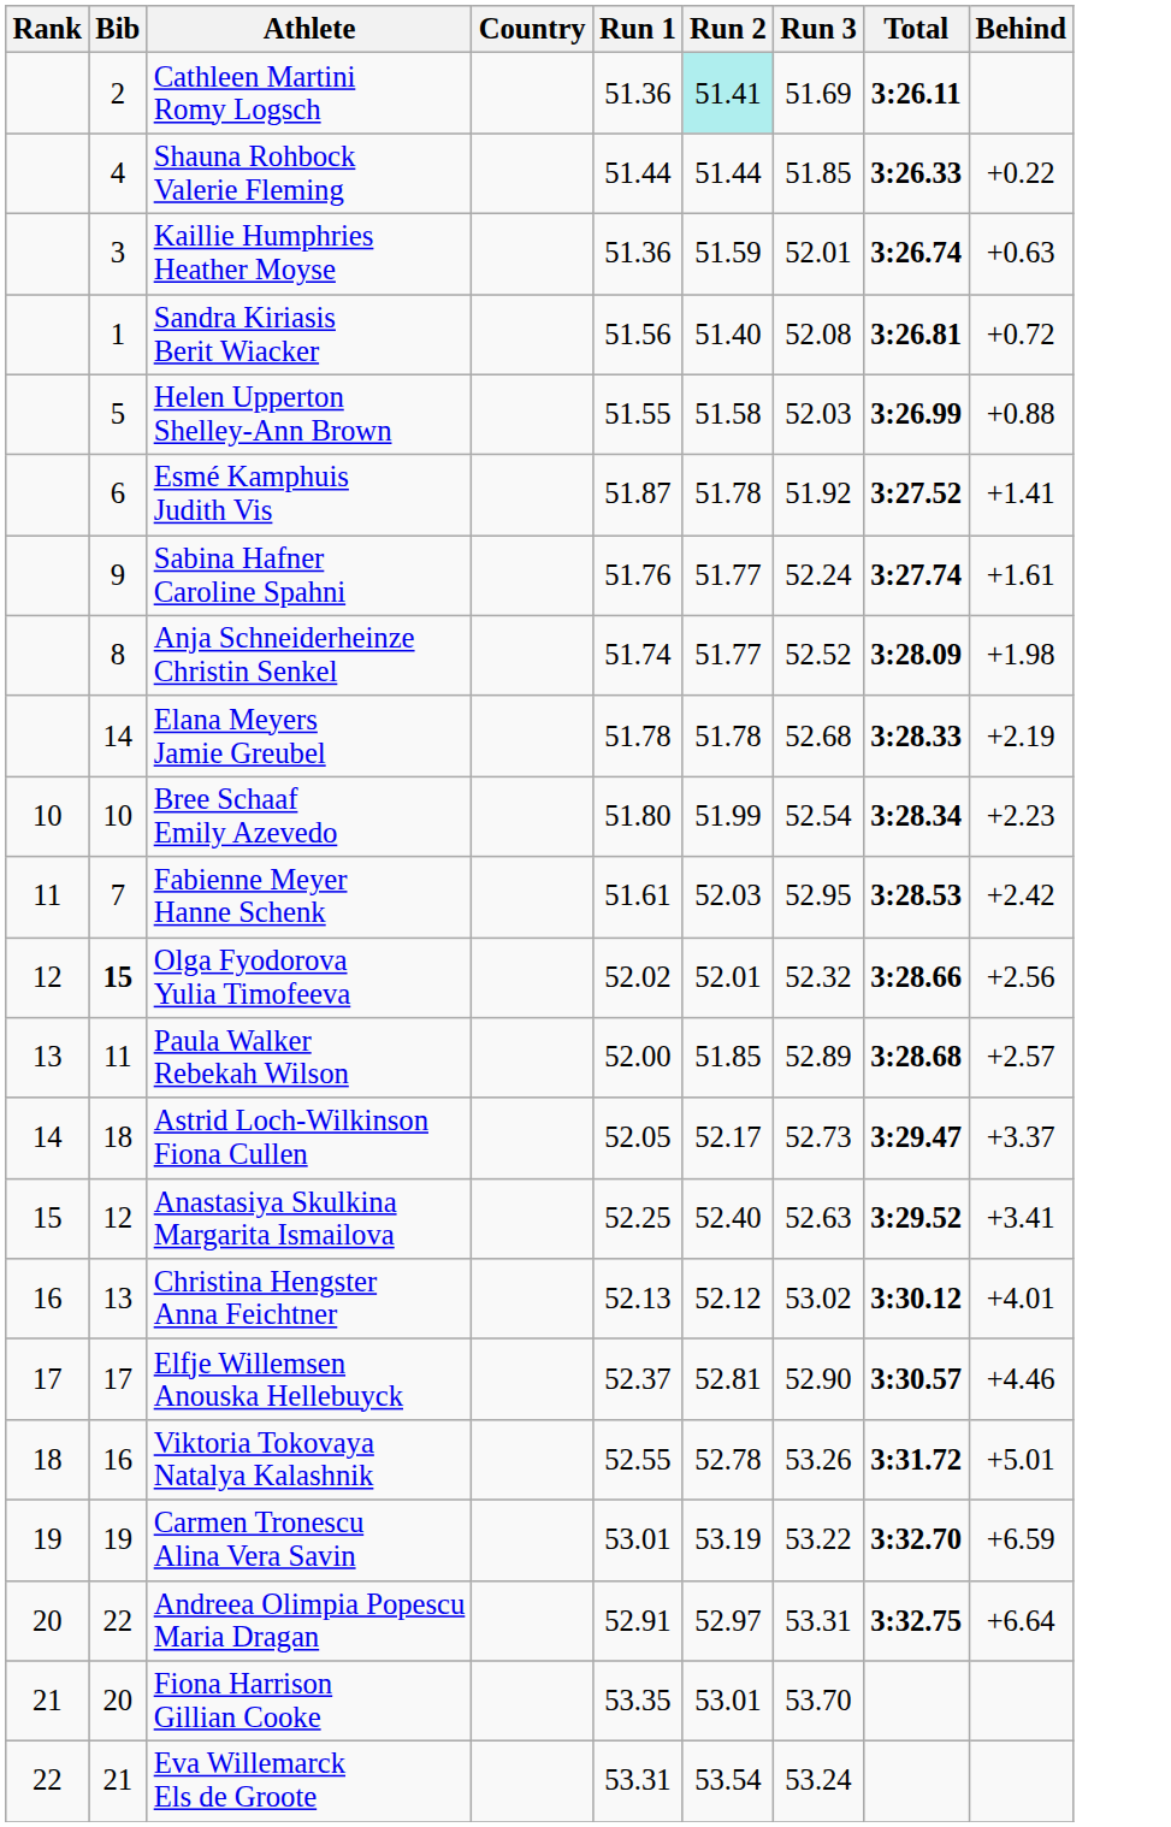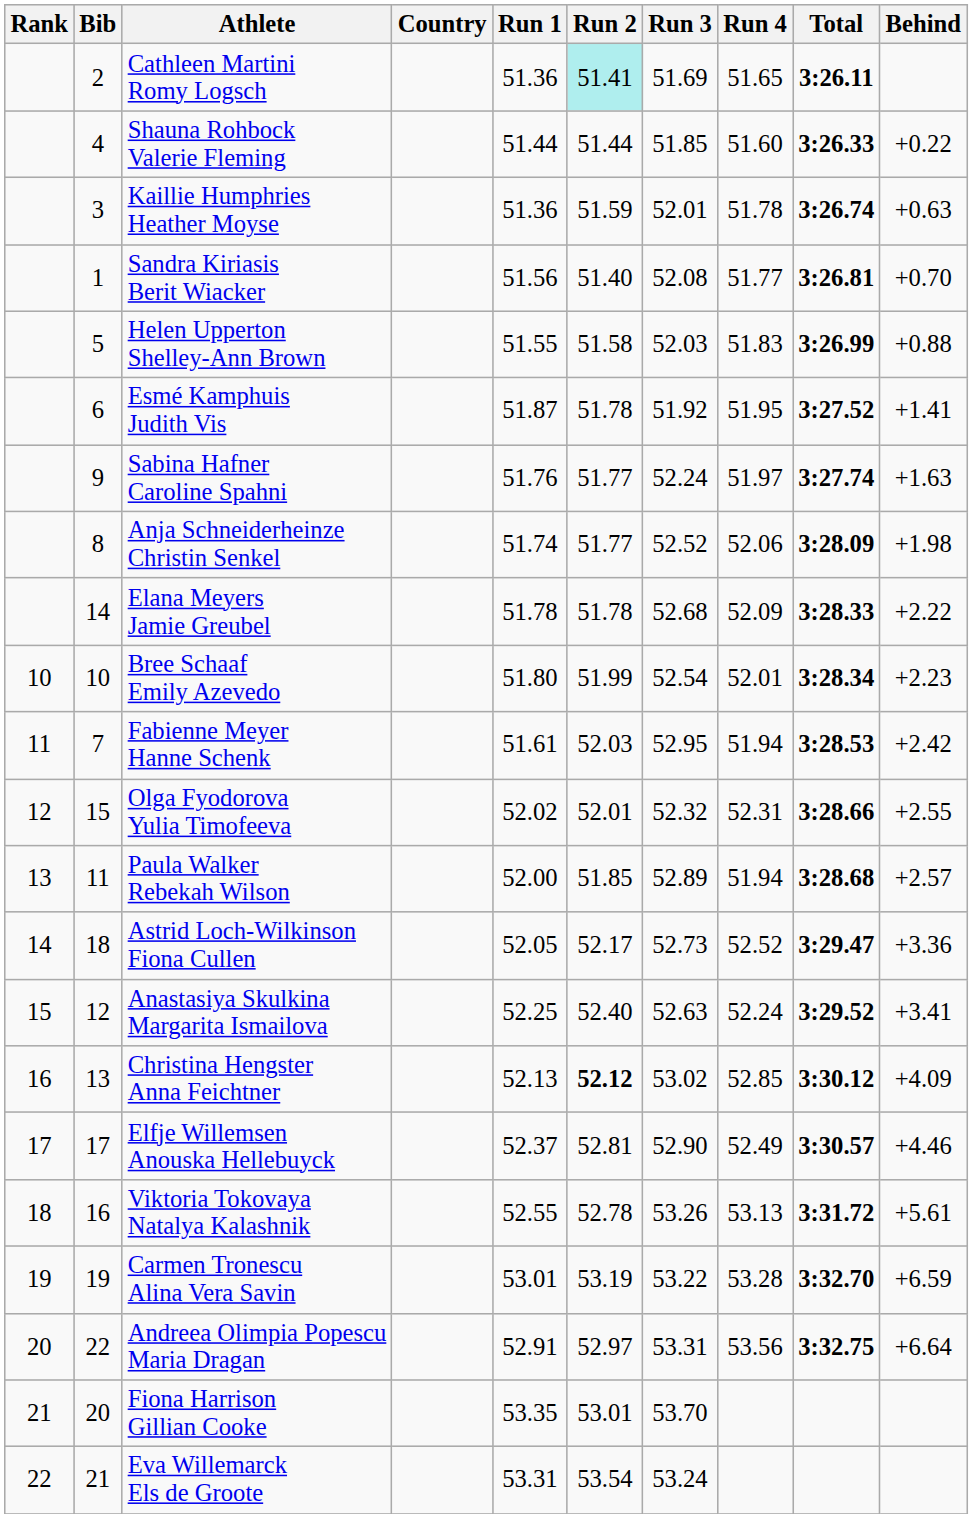+ column: Run 4 | 51.65 | 51.60 | 51.78 | 51.77 | 51.83 | 51.95 | 51.97 | 52.06 | 52.09 | 52.01 | 51.94 | 52.31 | 51.94 | 52.52 | 52.24 | 52.85 | 52.49 | 53.13 | 53.28 | 53.56
Sandra Kiriasis Berit Wiacker | Behind: +0.72 -> +0.70
Sabina Hafner Caroline Spahni | Behind: +1.61 -> +1.63
Elana Meyers Jamie Greubel | Behind: +2.19 -> +2.22
Olga Fyodorova Yulia Timofeeva | Bib: bold -> normal
Olga Fyodorova Yulia Timofeeva | Behind: +2.56 -> +2.55
Astrid Loch-Wilkinson Fiona Cullen | Behind: +3.37 -> +3.36
Christina Hengster Anna Feichtner | Run 2: normal -> bold
Christina Hengster Anna Feichtner | Behind: +4.01 -> +4.09
Viktoria Tokovaya Natalya Kalashnik | Behind: +5.01 -> +5.61
